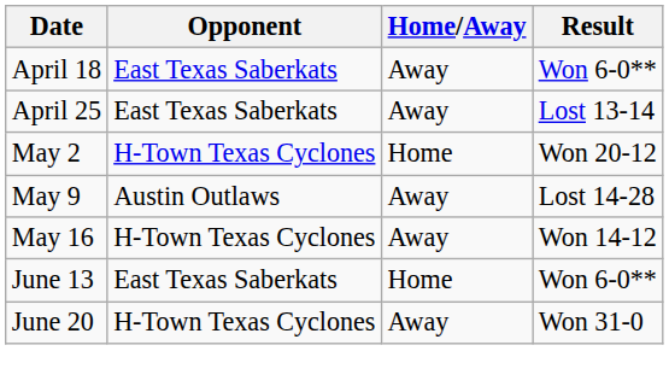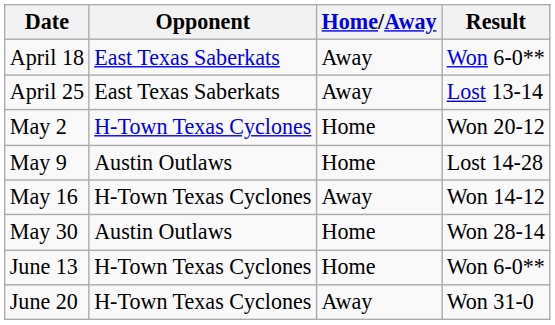May 9 | Home/Away: Away -> Home
+ row: May 30 | Austin Outlaws | Home | Won 28-14
June 13 | Opponent: East Texas Saberkats -> H-Town Texas Cyclones
